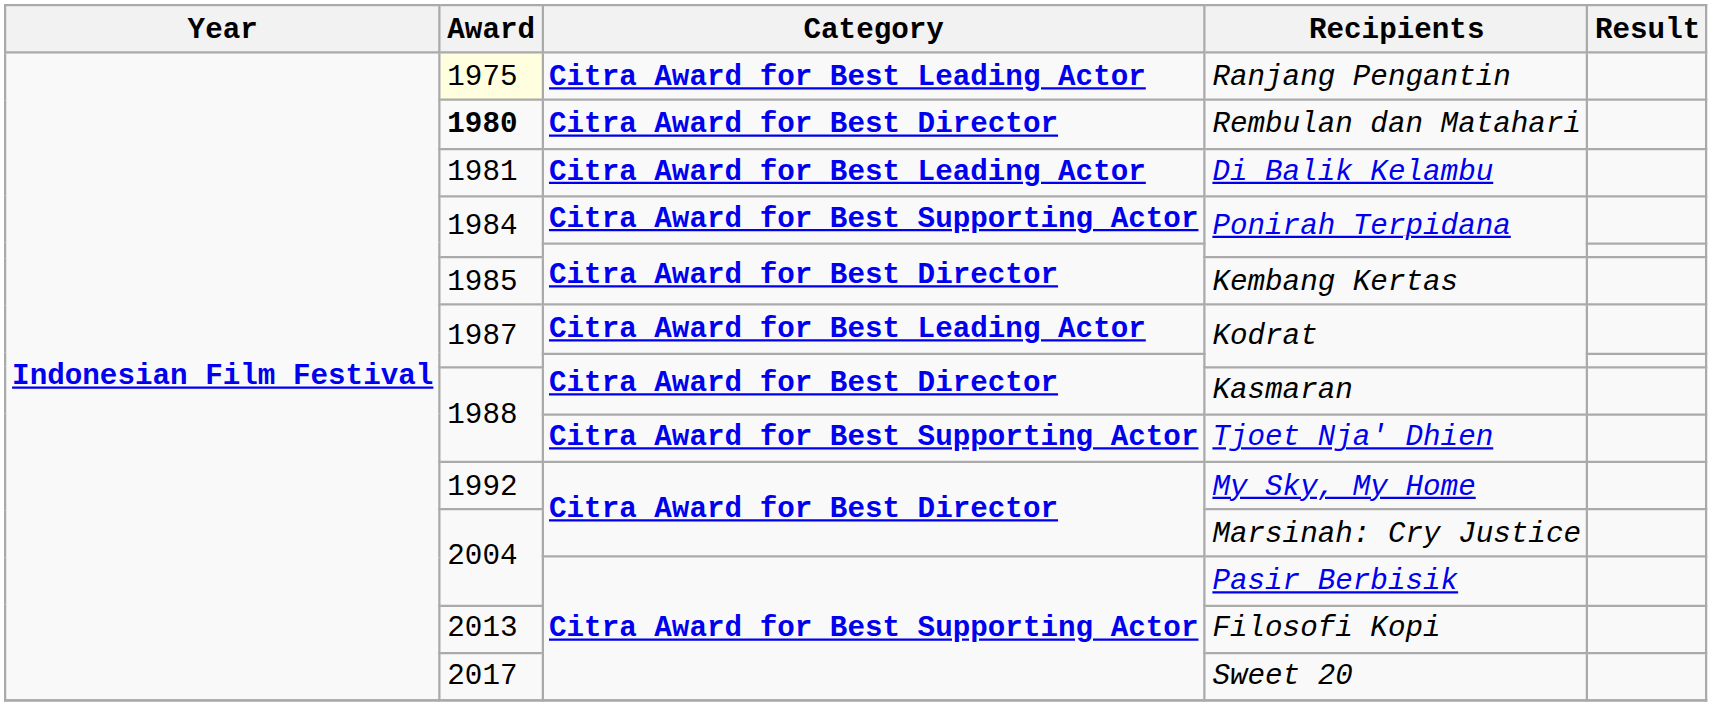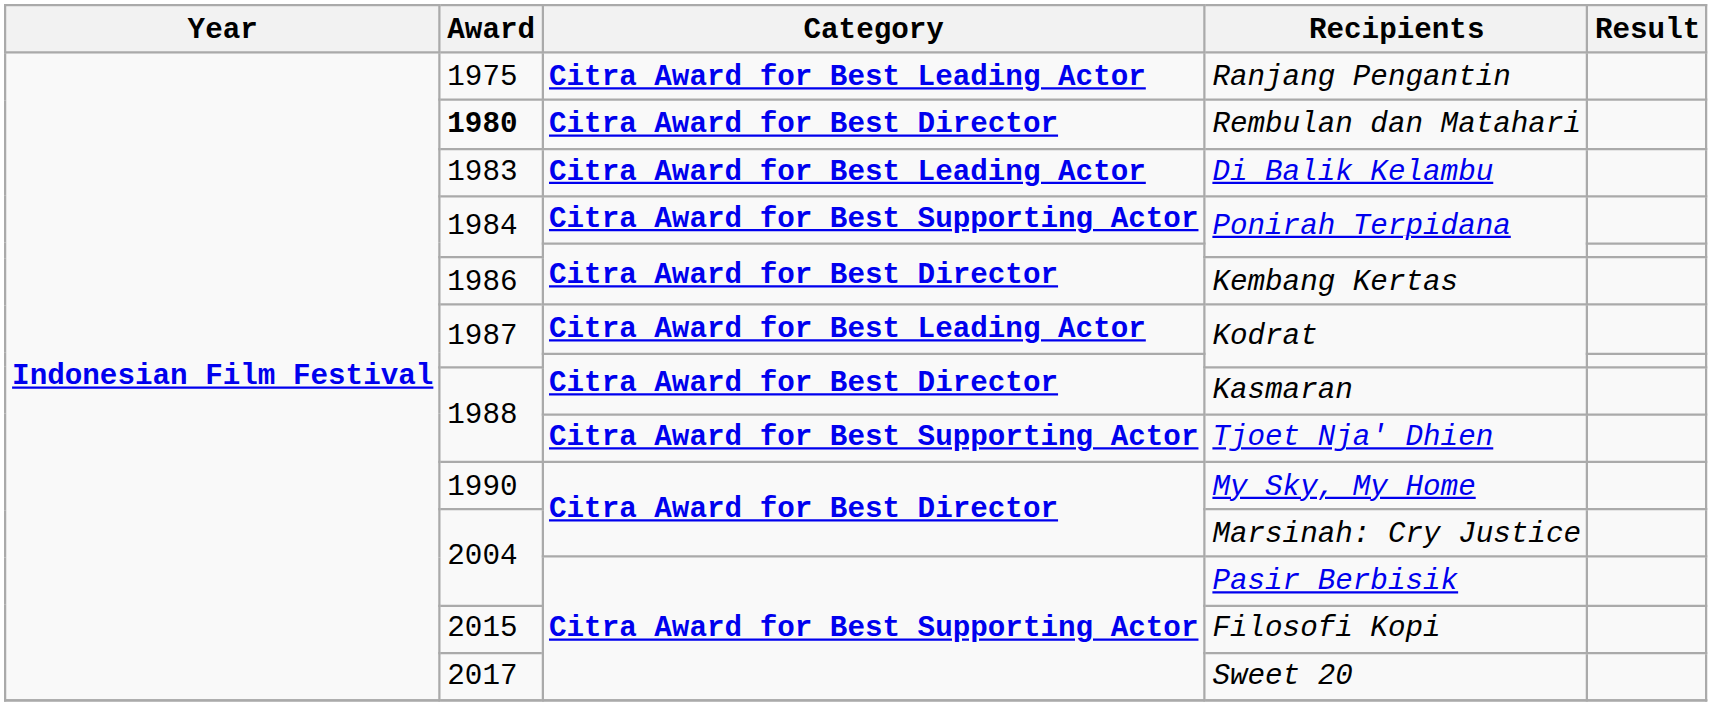Ranjang Pengantin | Award: lightyellow background -> no background
Di Balik Kelambu | Award: 1981 -> 1983
Kembang Kertas | Award: 1985 -> 1986
My Sky, My Home | Award: 1992 -> 1990
Filosofi Kopi | Award: 2013 -> 2015
